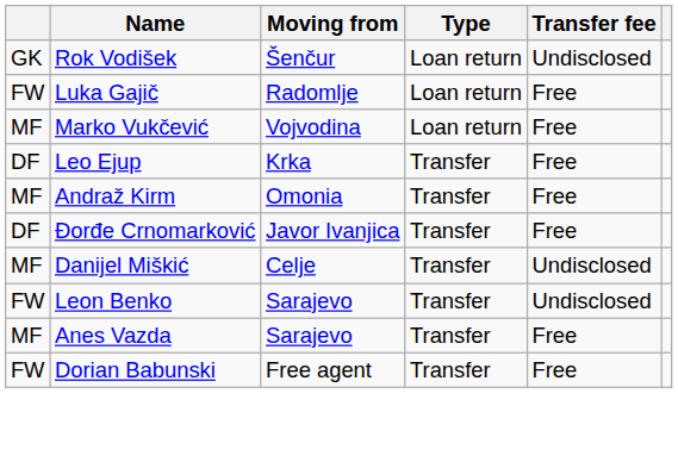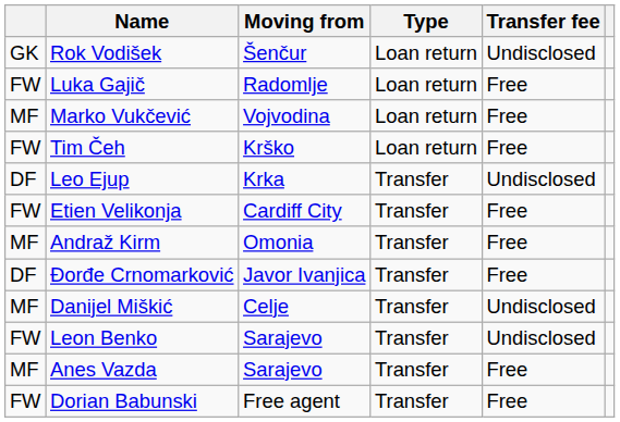+ row: FW | Tim Čeh | Krško | Loan return | Free
Leo Ejup | Transfer fee: Free -> Undisclosed
+ row: FW | Etien Velikonja | Cardiff City | Transfer | Free
